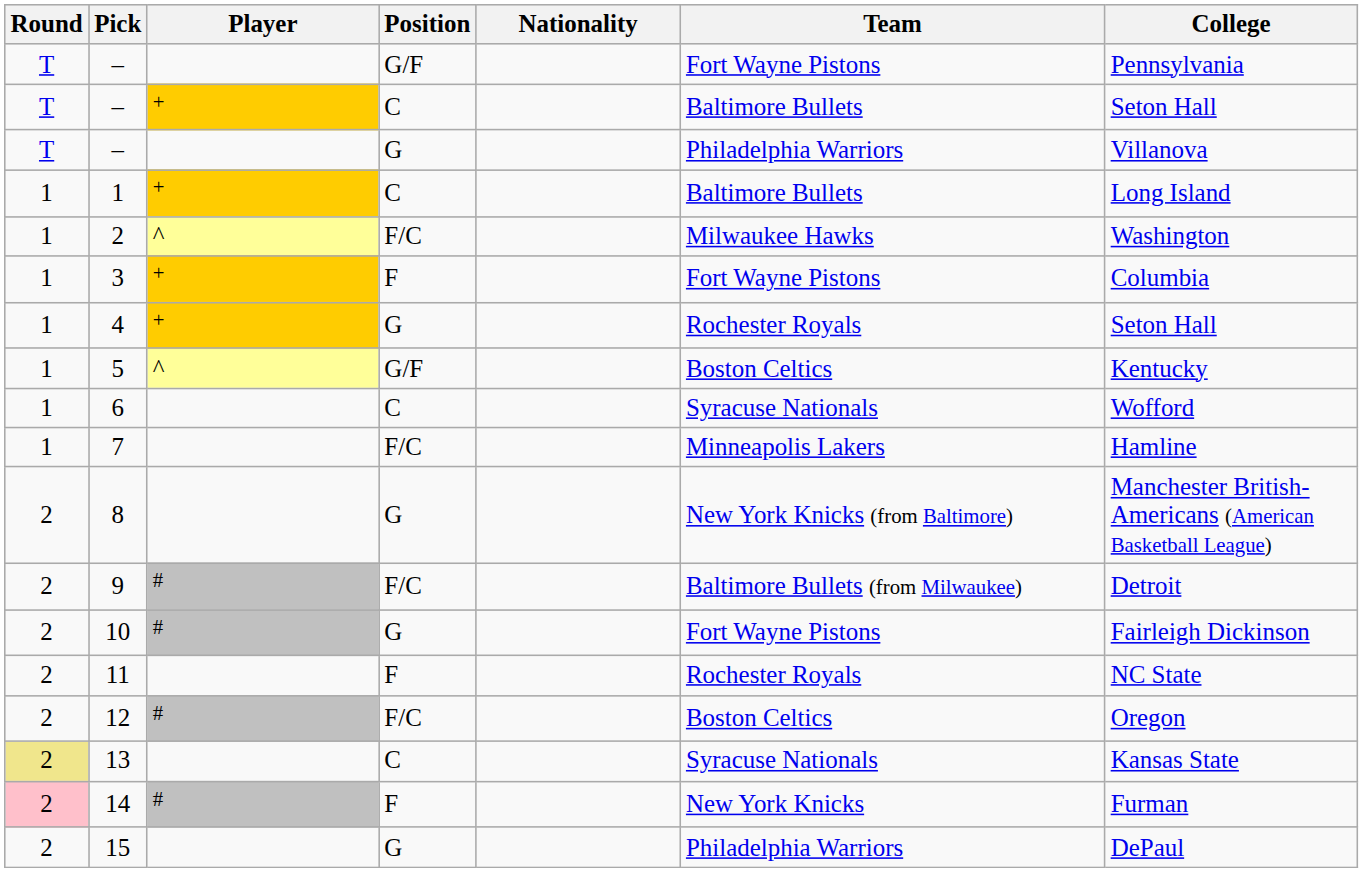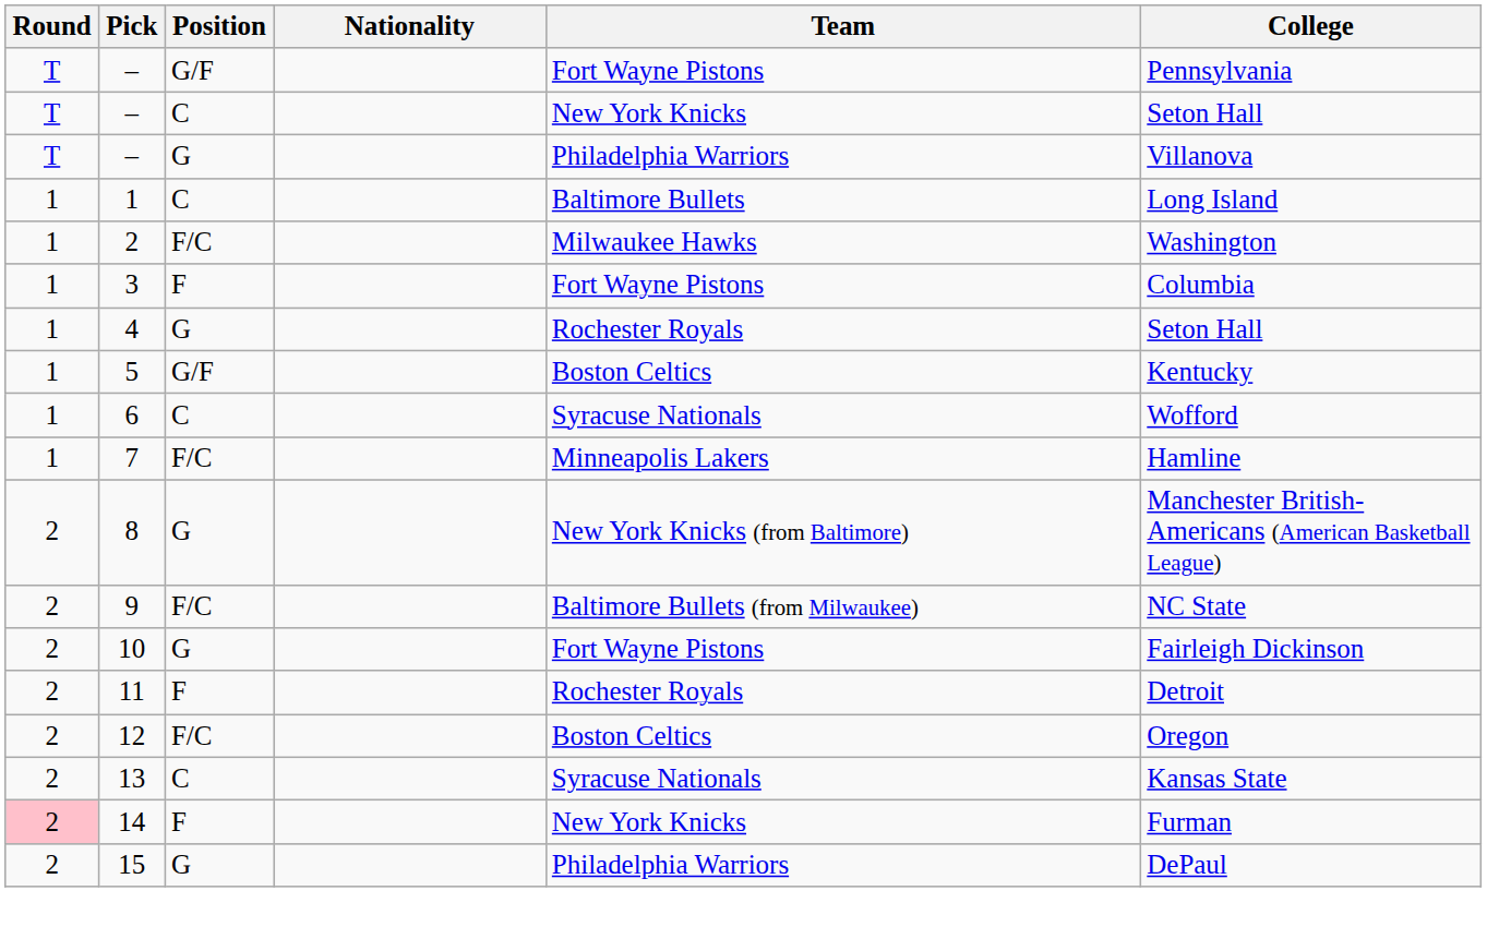- column: Player | + | + | ^ | + | + | ^ | # | # | # | #
– / C | Team: Baltimore Bullets -> New York Knicks
9 | College: Detroit -> NC State
11 | College: NC State -> Detroit
13 | Round: khaki background -> no background
